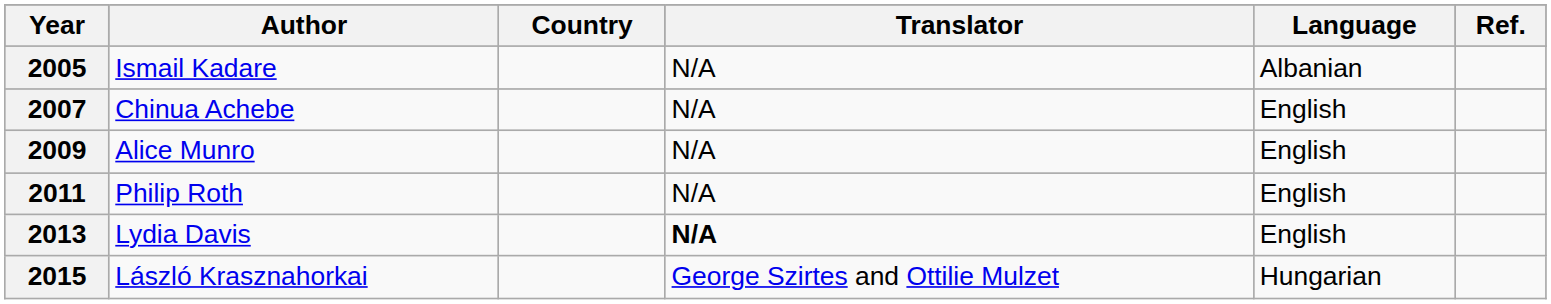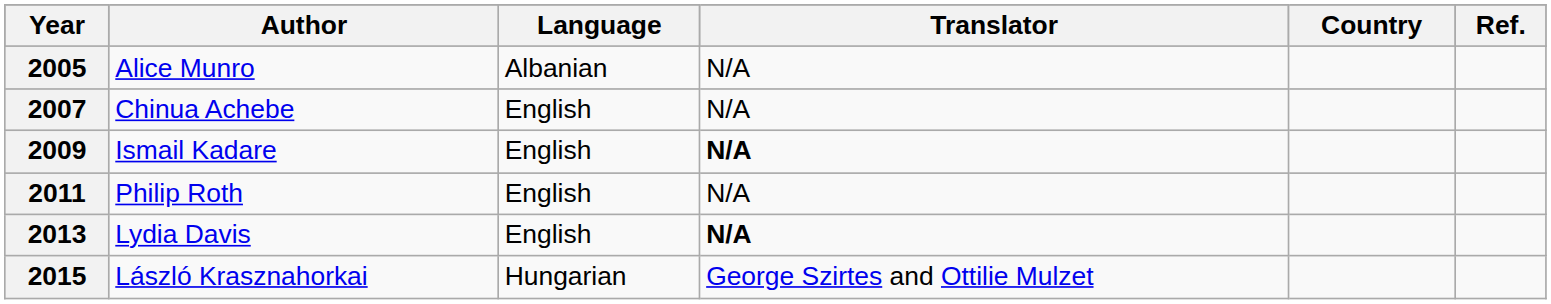columns swapped: Country <-> Language
2005 | Author: Ismail Kadare -> Alice Munro
2009 | Author: Alice Munro -> Ismail Kadare
2009 | Translator: normal -> bold
